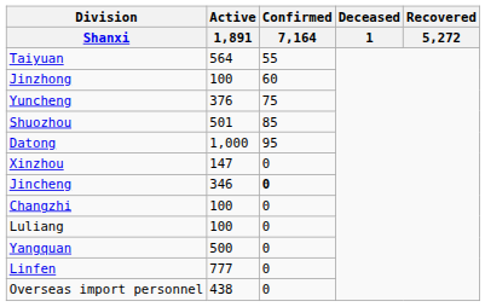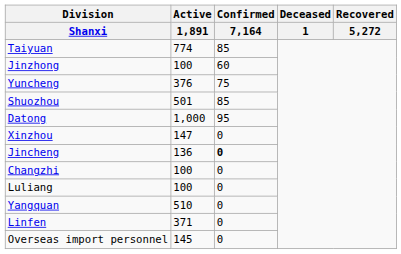Taiyuan | Active / 1,891: 564 -> 774
Taiyuan | Confirmed / 7,164: 55 -> 85
Jincheng | Active / 1,891: 346 -> 136
Yangquan | Active / 1,891: 500 -> 510
Linfen | Active / 1,891: 777 -> 371
Overseas import personnel | Active / 1,891: 438 -> 145
